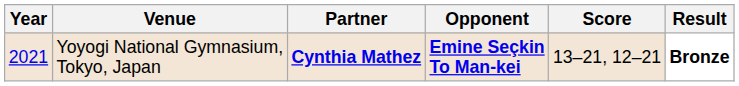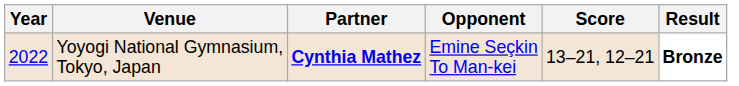Yoyogi National Gymnasium, Tokyo, Japan | Year: 2021 -> 2022
Yoyogi National Gymnasium, Tokyo, Japan | Opponent: bold -> normal
